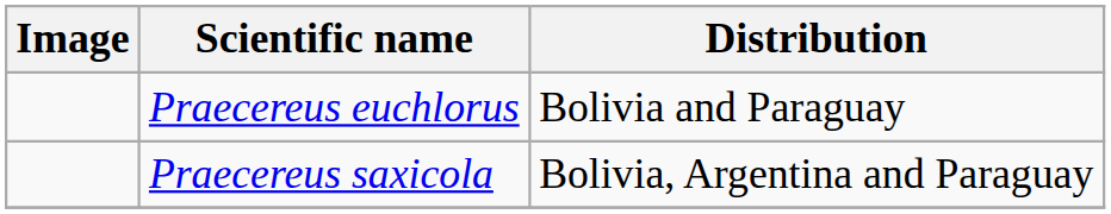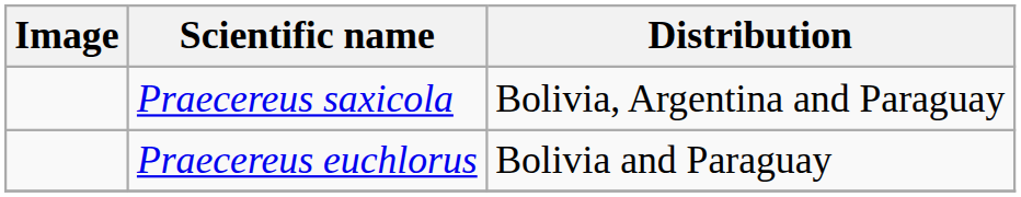rows swapped: Praecereus euchlorus <-> Praecereus saxicola
